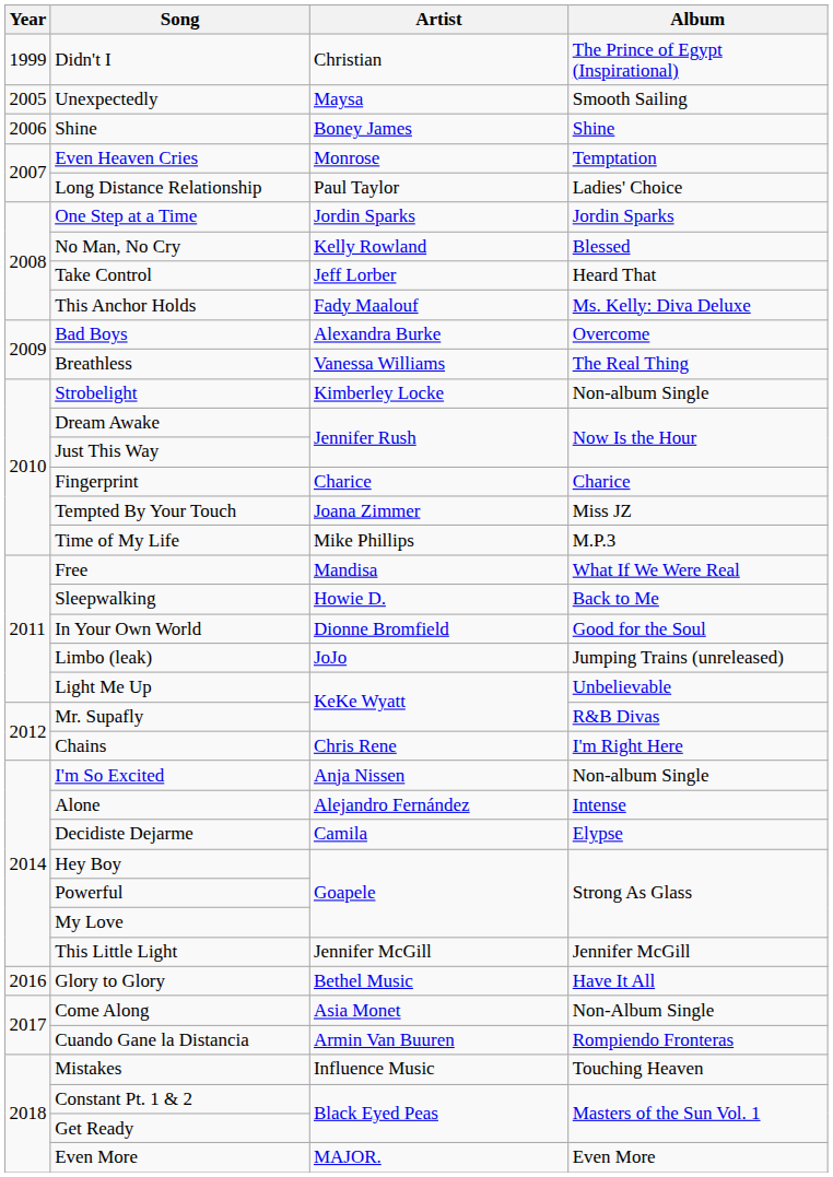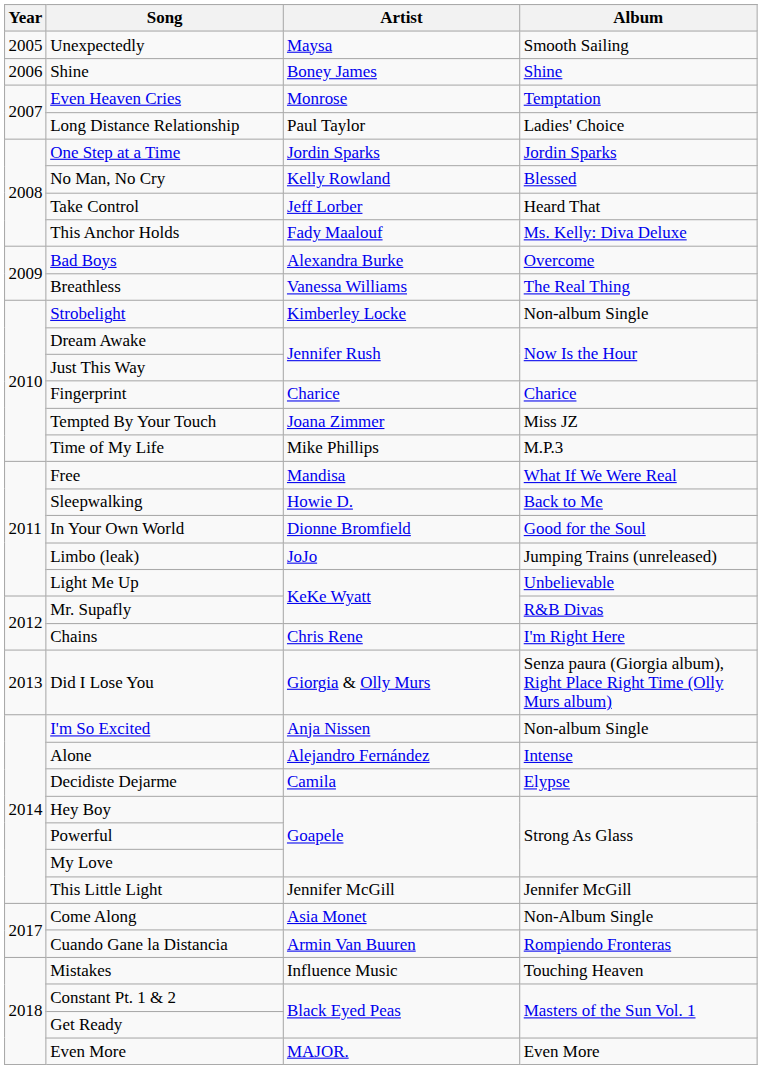- row: 1999 | Didn't I | Christian | The Prince of Egypt (Inspirational)
+ row: 2013 | Did I Lose You | Giorgia & Olly Murs | Senza paura (Giorgia album), Right Place Right Time (Olly Murs album)
- row: 2016 | Glory to Glory | Bethel Music | Have It All
